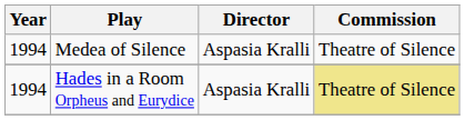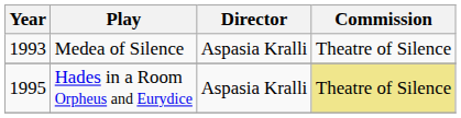Medea of Silence | Year: 1994 -> 1993
Hades in a Room Orpheus and Eurydice | Year: 1994 -> 1995
